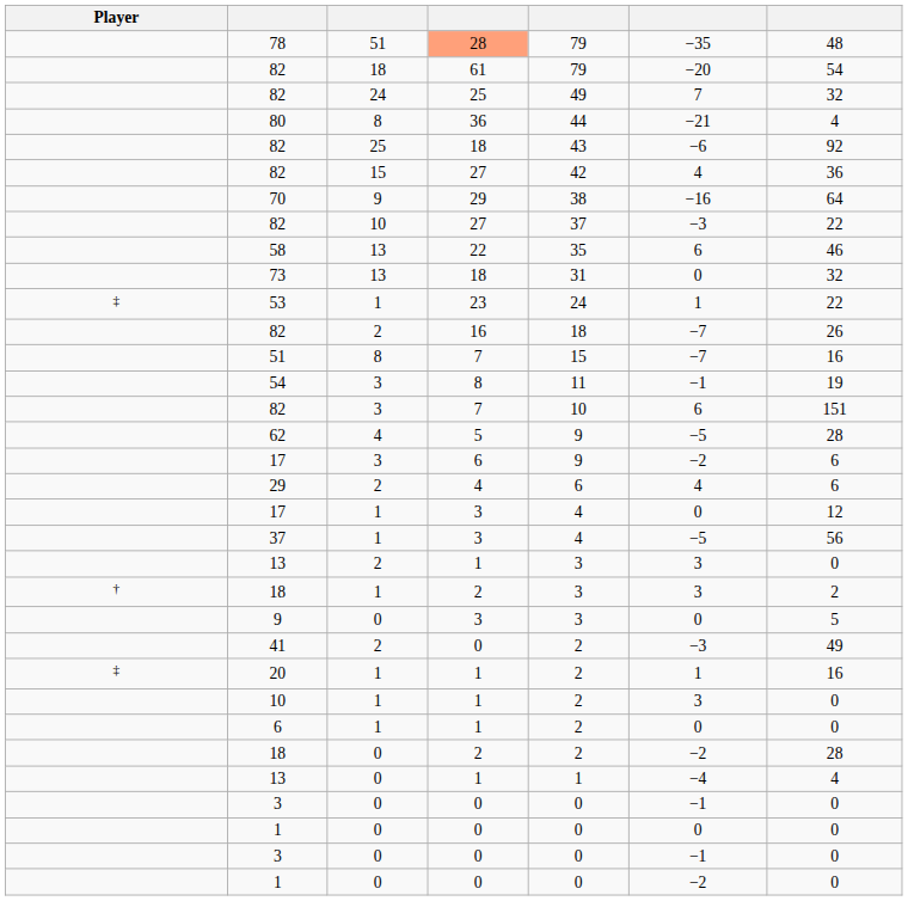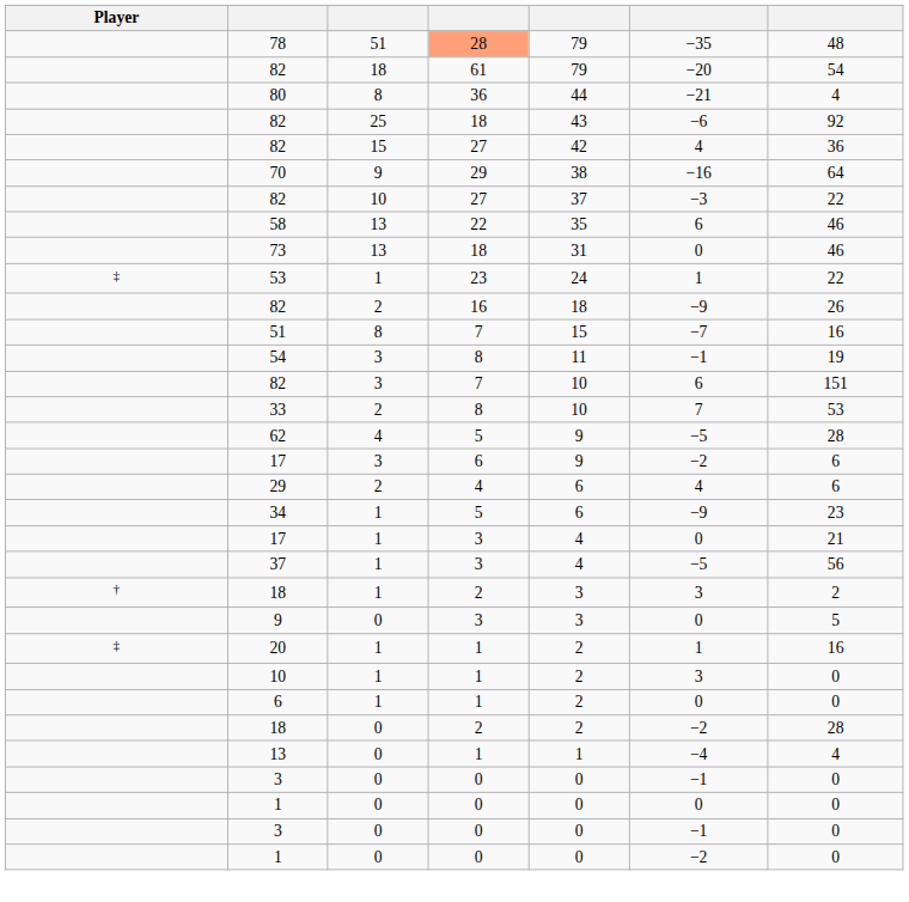- row: 82 | 24 | 25 | 49 | 7 | 32
73 | column 7: 32 -> 46
82 / 2 | column 6: −7 -> −9
+ row: 33 | 2 | 8 | 10 | 7 | 53
+ row: 34 | 1 | 5 | 6 | −9 | 23
17 / 1 | column 7: 12 -> 21
- row: 13 | 2 | 1 | 3 | 3 | 0
- row: 41 | 2 | 0 | 2 | −3 | 49
